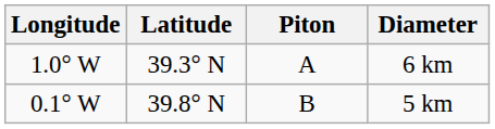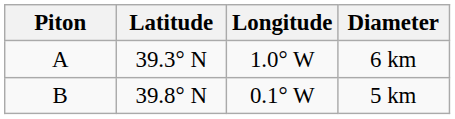columns swapped: Piton <-> Longitude
